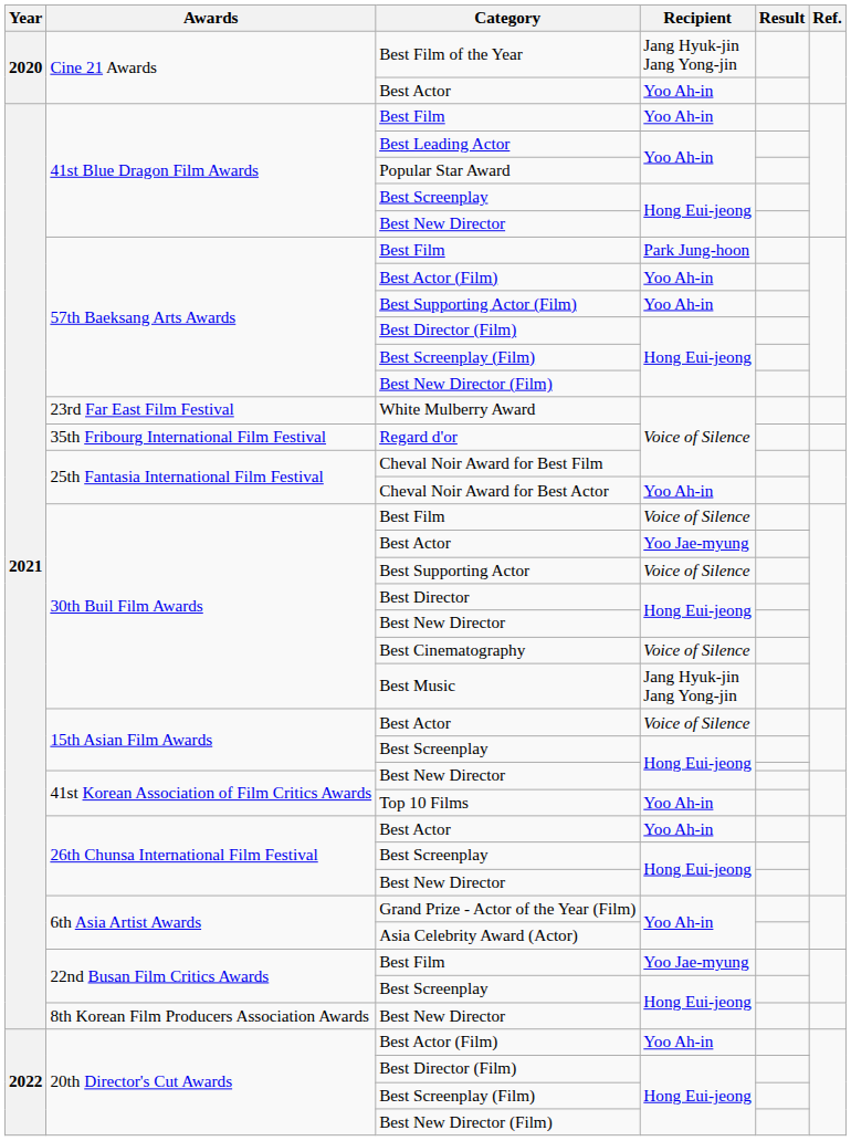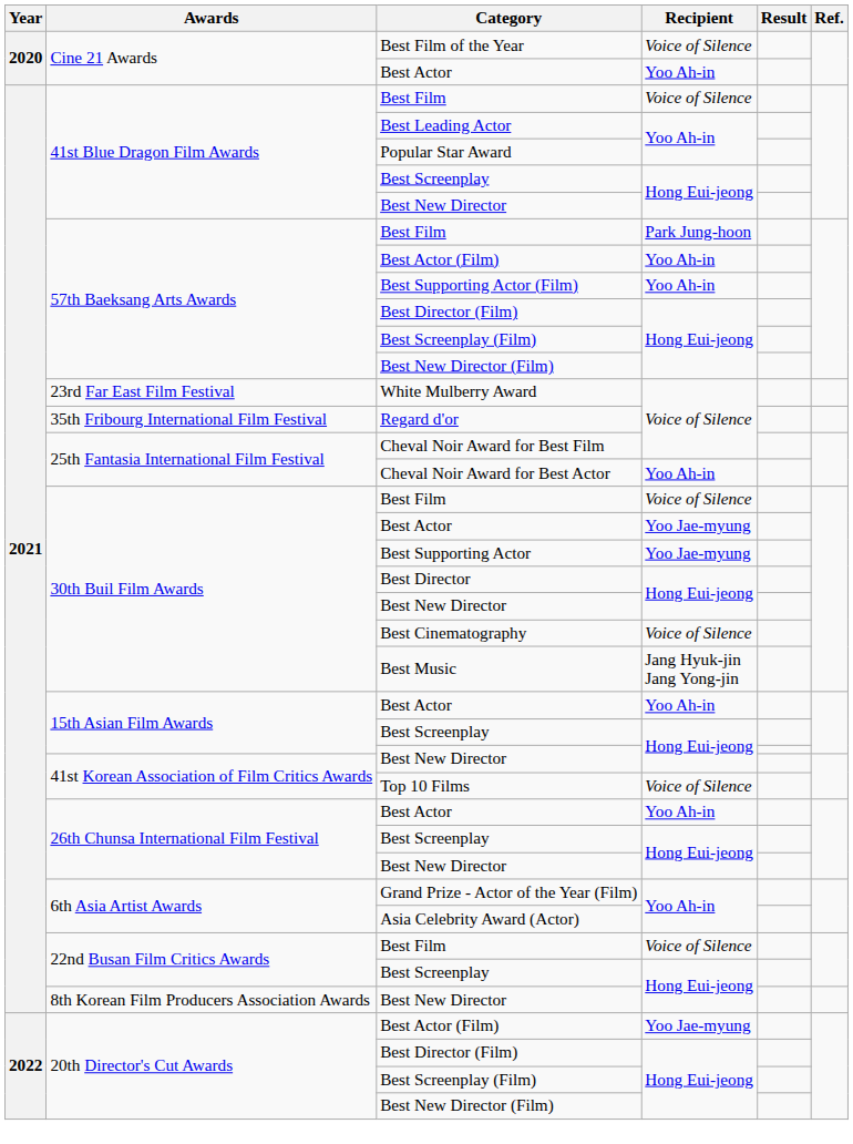Best Film of the Year | Recipient: Jang Hyuk-jin Jang Yong-jin -> Voice of Silence
41st Blue Dragon Film Awards / Best Film | Recipient: Yoo Ah-in -> Voice of Silence
Best Supporting Actor | Recipient: Voice of Silence -> Yoo Jae-myung
15th Asian Film Awards / Best Actor | Recipient: Voice of Silence -> Yoo Ah-in
Top 10 Films | Recipient: Yoo Ah-in -> Voice of Silence
22nd Busan Film Critics Awards / Best Film | Recipient: Yoo Jae-myung -> Voice of Silence
20th Director's Cut Awards / Best Actor (Film) | Recipient: Yoo Ah-in -> Yoo Jae-myung
